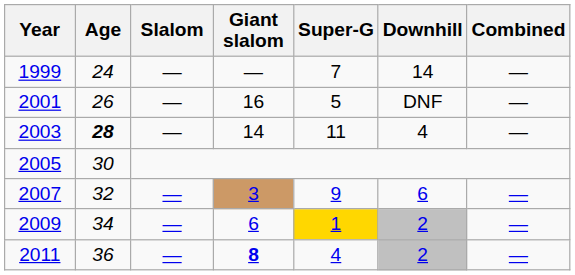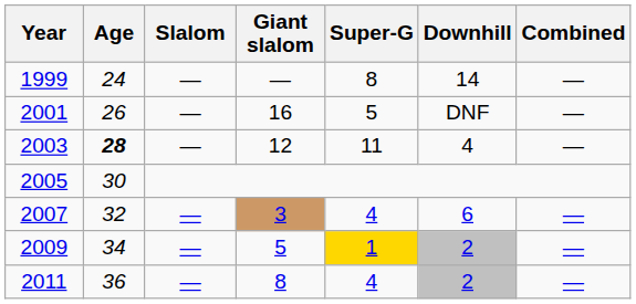1999 | Super-G: 7 -> 8
2003 | Giant slalom: 14 -> 12
2007 | Super-G: 9 -> 4
2009 | Giant slalom: 6 -> 5
2011 | Giant slalom: bold -> normal
